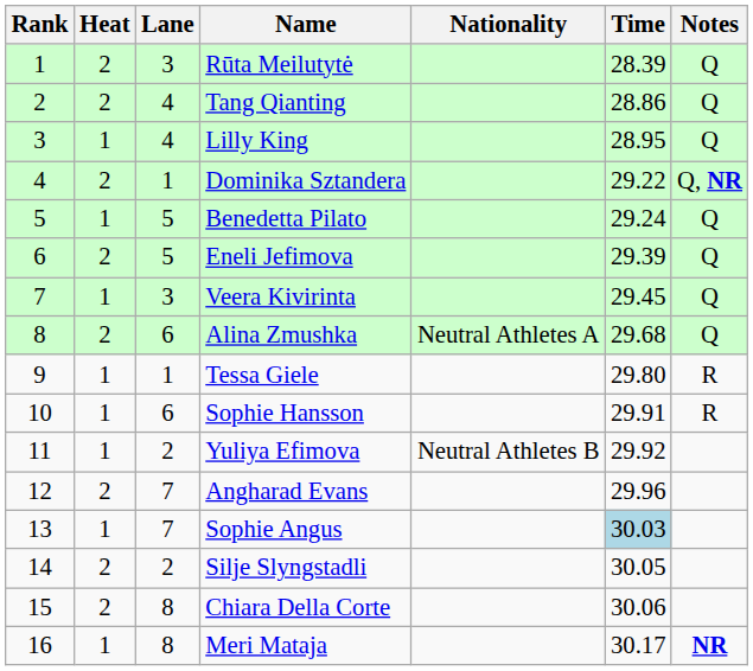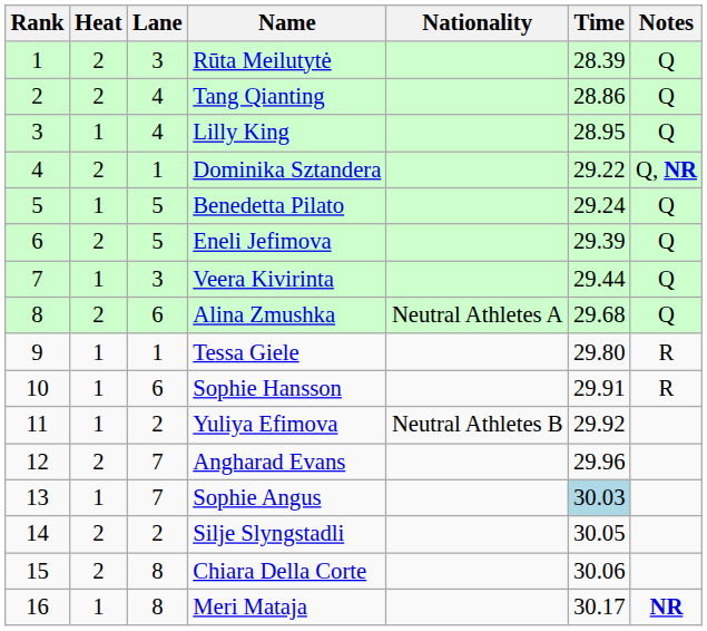Veera Kivirinta | Time: 29.45 -> 29.44
